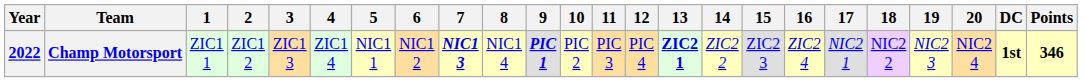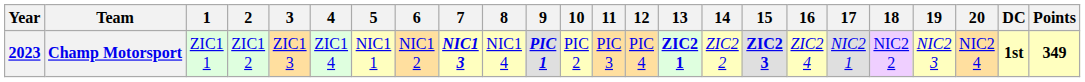Champ Motorsport | Year: 2022 -> 2023
Champ Motorsport | 15: normal -> bold
Champ Motorsport | Points: 346 -> 349
